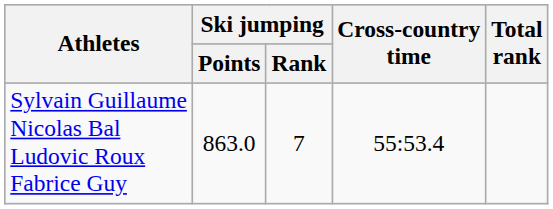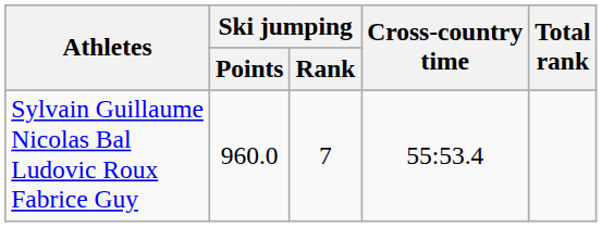Sylvain Guillaume Nicolas Bal Ludovic Roux Fabrice Guy | Ski jumping / Points: 863.0 -> 960.0
